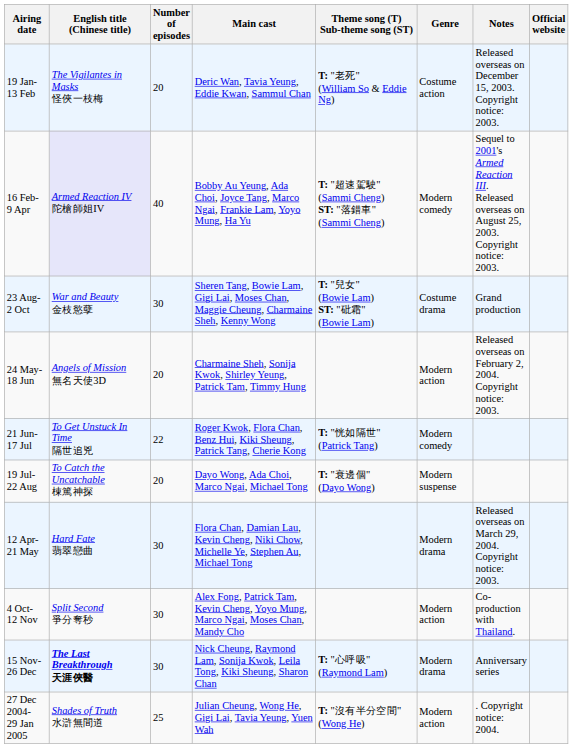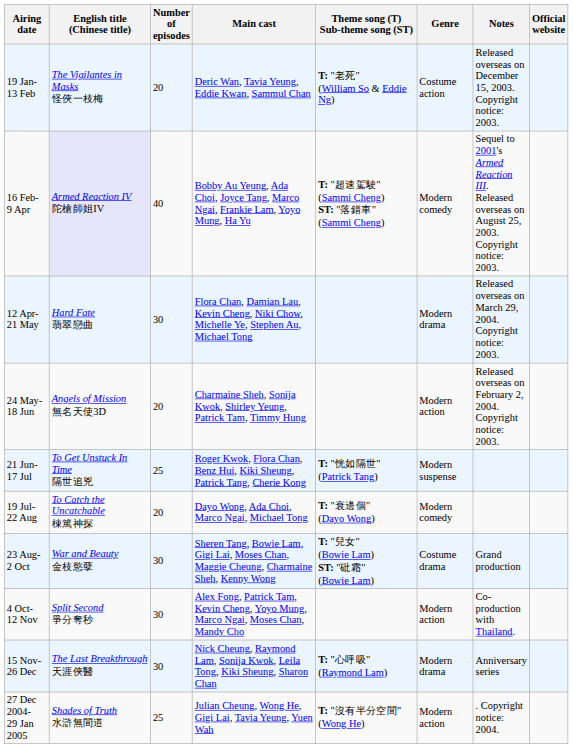rows swapped: 12 Apr- 21 May <-> 23 Aug- 2 Oct
21 Jun- 17 Jul | Number of episodes: 22 -> 25
21 Jun- 17 Jul | Genre: Modern comedy -> Modern suspense
19 Jul- 22 Aug | Genre: Modern suspense -> Modern comedy
15 Nov- 26 Dec | English title (Chinese title): bold -> normal
